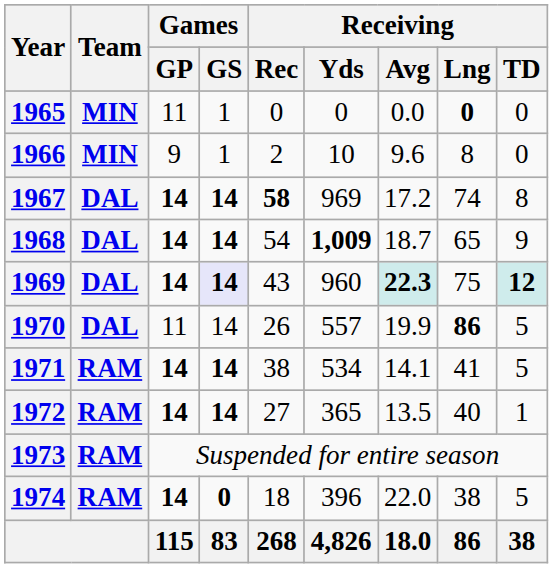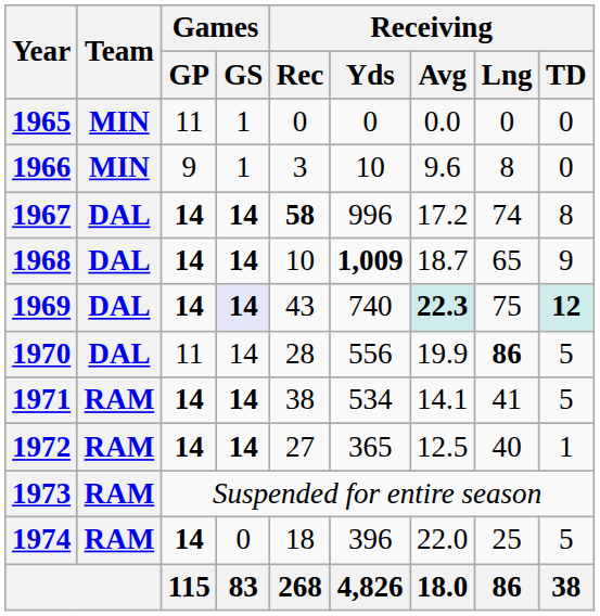1965 | Receiving / Lng: bold -> normal
1966 | Receiving / Rec: 2 -> 3
1967 | Receiving / Yds: 969 -> 996
1968 | Receiving / Rec: 54 -> 10
1969 | Receiving / Yds: 960 -> 740
1970 | Receiving / Rec: 26 -> 28
1970 | Receiving / Yds: 557 -> 556
1972 | Receiving / Avg: 13.5 -> 12.5
1974 | Games / GS: bold -> normal
1974 | Receiving / Lng: 38 -> 25
